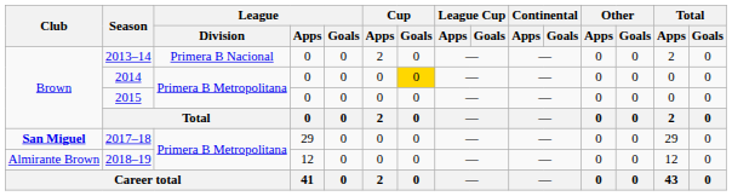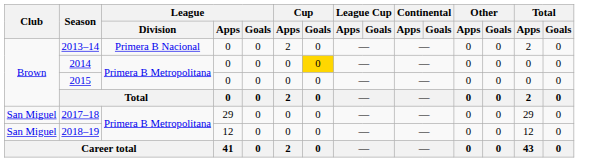2017–18 | Club: bold -> normal
2018–19 | Club: Almirante Brown -> San Miguel
